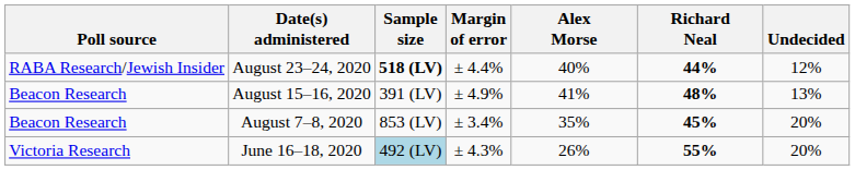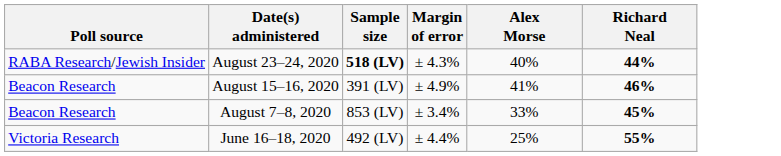- column: Undecided | 12% | 13% | 20% | 20%
August 23–24, 2020 | Margin of error: ± 4.4% -> ± 4.3%
August 15–16, 2020 | Richard Neal: 48% -> 46%
August 7–8, 2020 | Alex Morse: 35% -> 33%
June 16–18, 2020 | Sample size: lightblue background -> no background
June 16–18, 2020 | Margin of error: ± 4.3% -> ± 4.4%
June 16–18, 2020 | Alex Morse: 26% -> 25%
